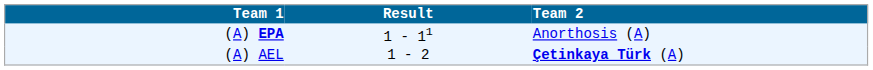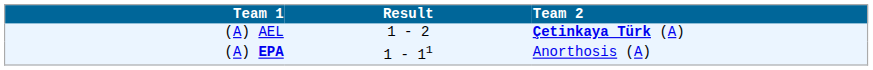rows swapped: (A) AEL <-> (A) EPA
